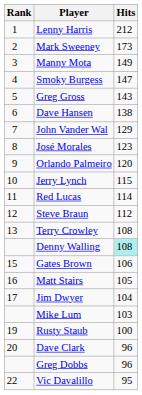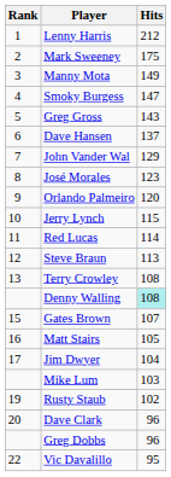Mark Sweeney | Hits: 173 -> 175
Dave Hansen | Hits: 138 -> 137
Steve Braun | Hits: 112 -> 113
Gates Brown | Hits: 106 -> 107
Rusty Staub | Hits: 100 -> 102
